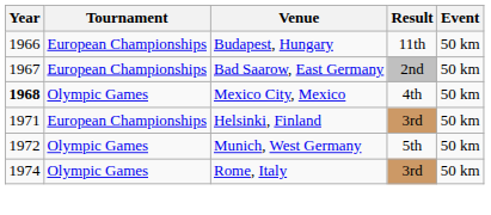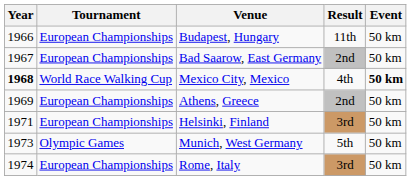Mexico City, Mexico | Tournament: Olympic Games -> World Race Walking Cup
Mexico City, Mexico | Event: normal -> bold
+ row: 1969 | European Championships | Athens, Greece | 2nd | 50 km
Munich, West Germany | Year: 1972 -> 1973
Rome, Italy | Tournament: Olympic Games -> European Championships
